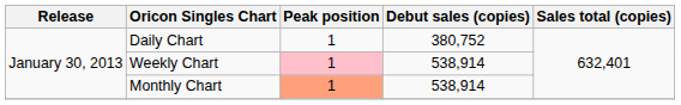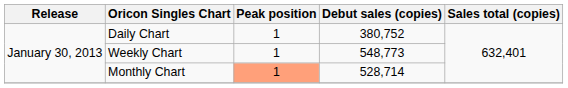Weekly Chart | Peak position: pink background -> no background
Weekly Chart | Debut sales (copies): 538,914 -> 548,773
Monthly Chart | Debut sales (copies): 538,914 -> 528,714
